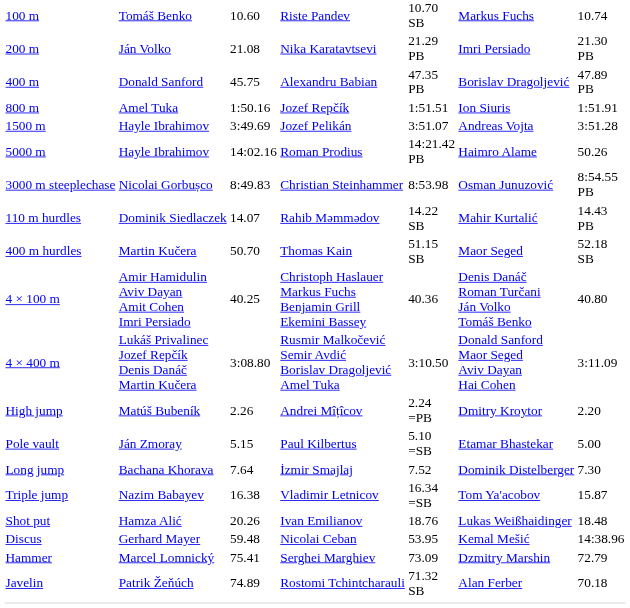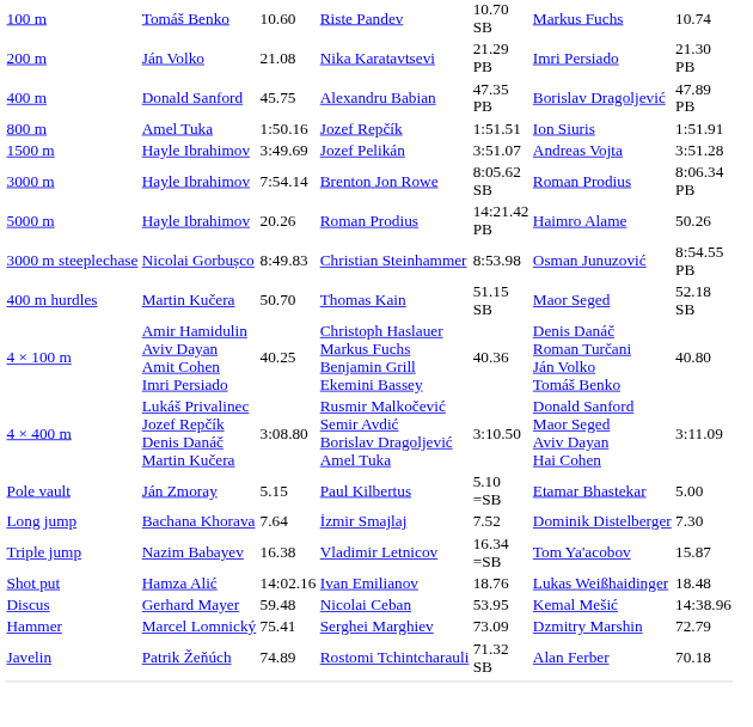+ row: 3000 m | Hayle Ibrahimov | 7:54.14 | Brenton Jon Rowe | 8:05.62 SB | Roman Prodius | 8:06.34 PB
5000 m | column 3: 14:02.16 -> 20.26
- row: 110 m hurdles | Dominik Siedlaczek | 14.07 | Rahib Məmmədov | 14.22 SB | Mahir Kurtalić | 14.43 PB
- row: High jump | Matúš Bubeník | 2.26 | Andrei Mîțîcov | 2.24 =PB | Dmitry Kroytor | 2.20
Shot put | column 3: 20.26 -> 14:02.16
